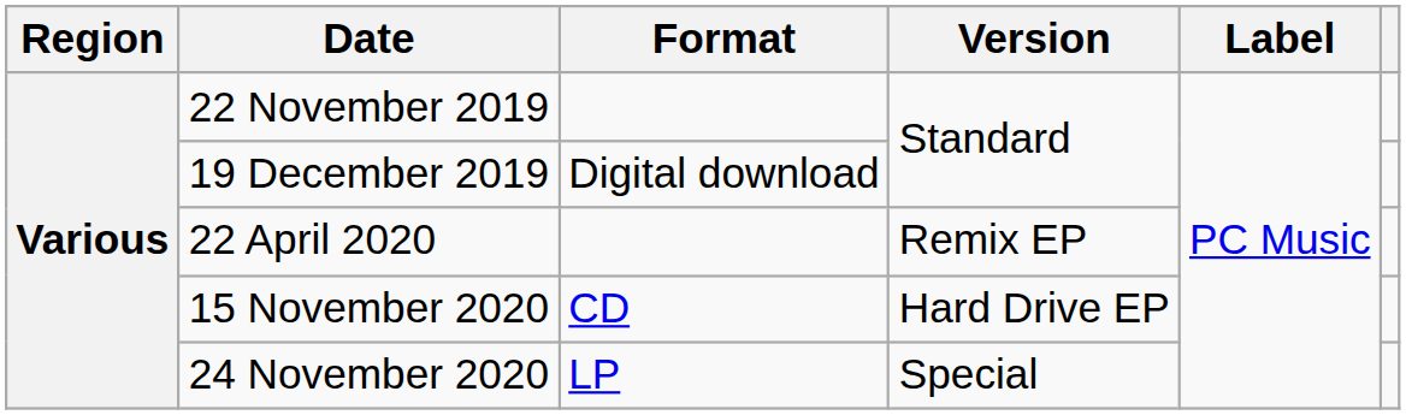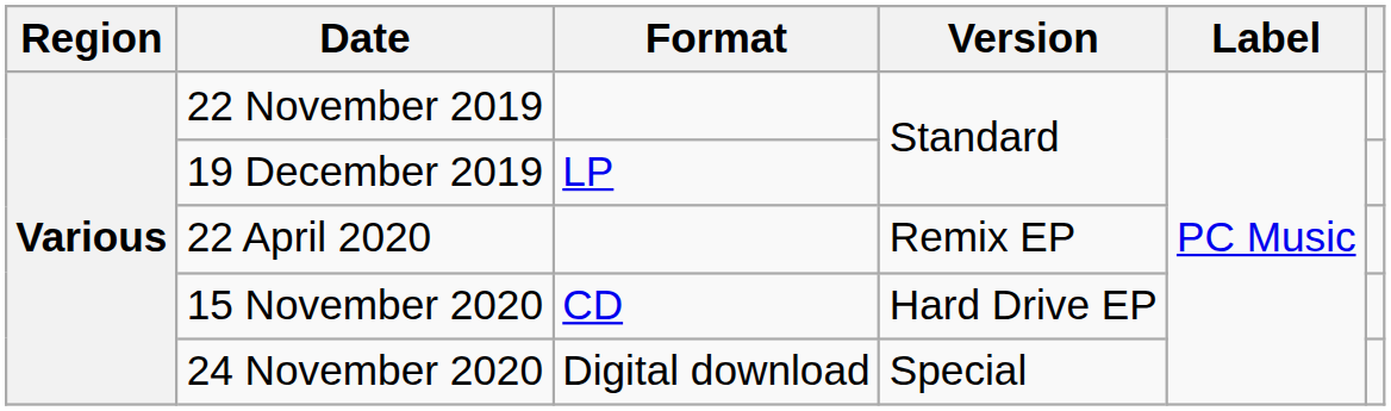19 December 2019 | Format: Digital download -> LP
24 November 2020 | Format: LP -> Digital download
